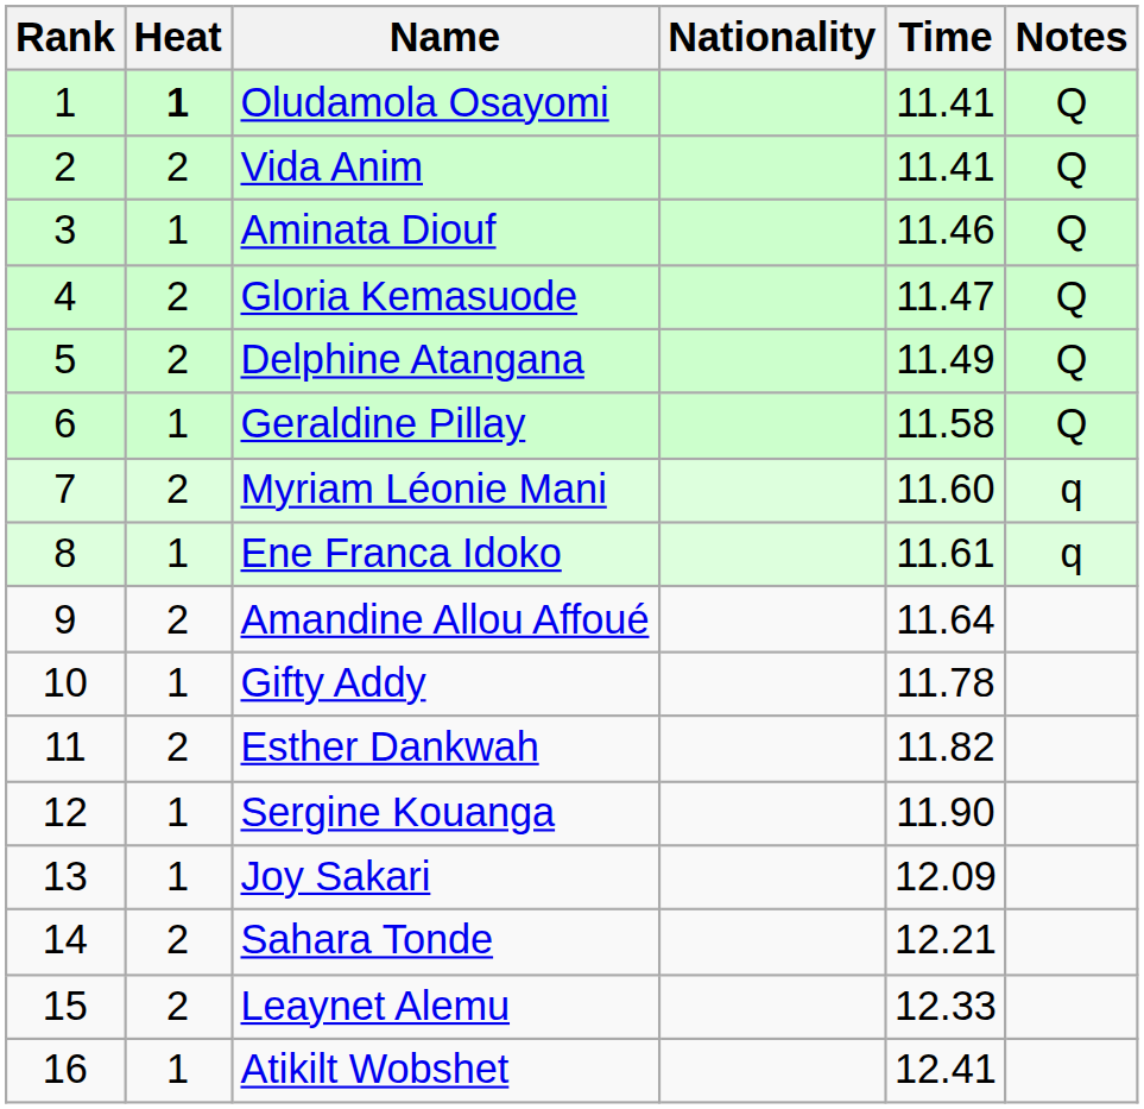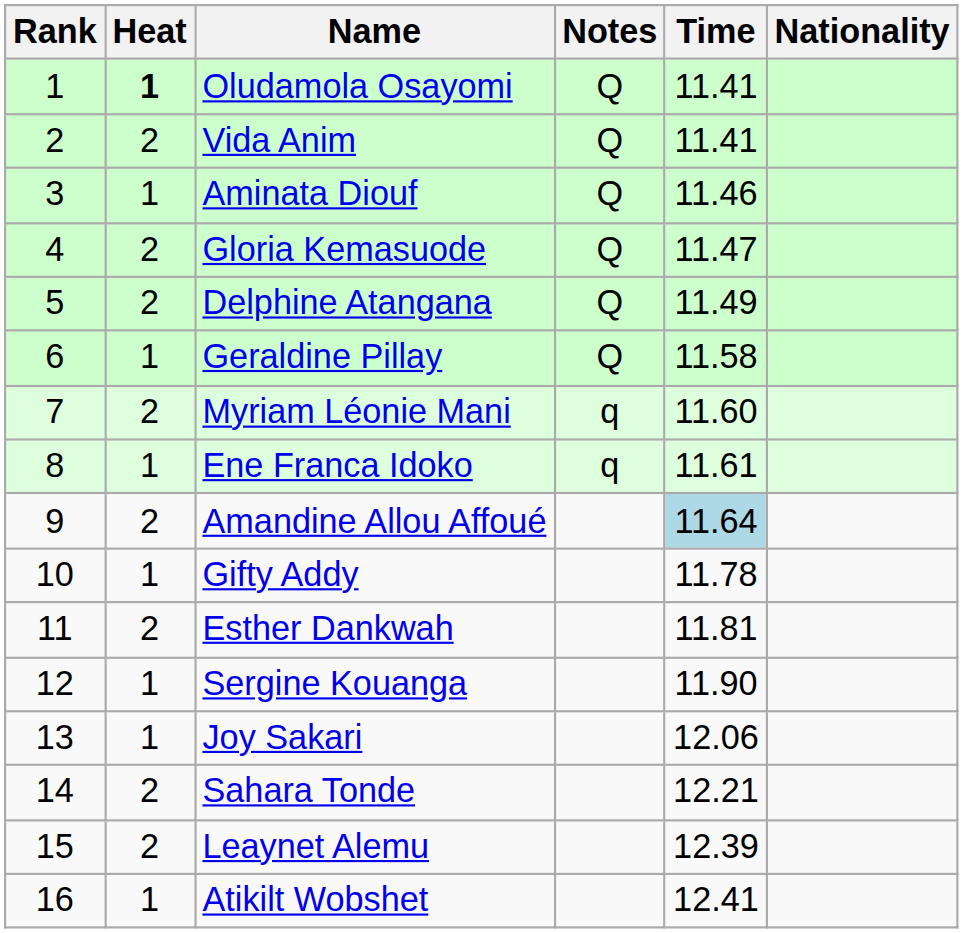columns swapped: Nationality <-> Notes
Amandine Allou Affoué | Time: no background -> lightblue background
Esther Dankwah | Time: 11.82 -> 11.81
Joy Sakari | Time: 12.09 -> 12.06
Leaynet Alemu | Time: 12.33 -> 12.39
